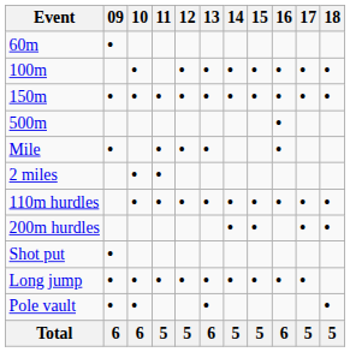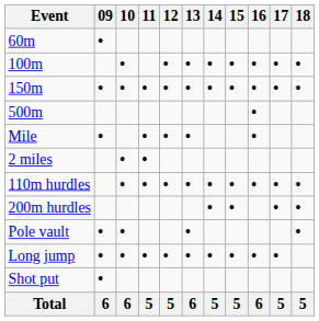rows swapped: Shot put <-> Pole vault
